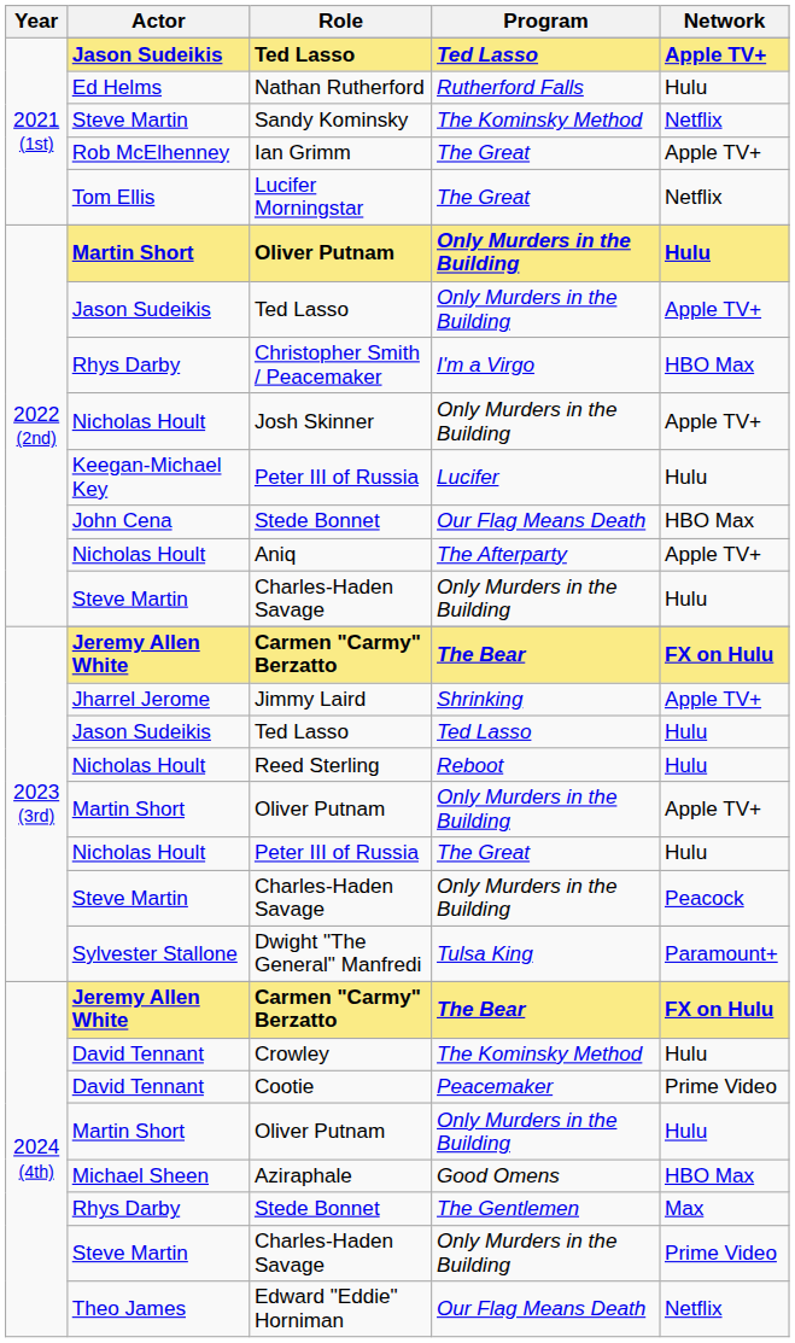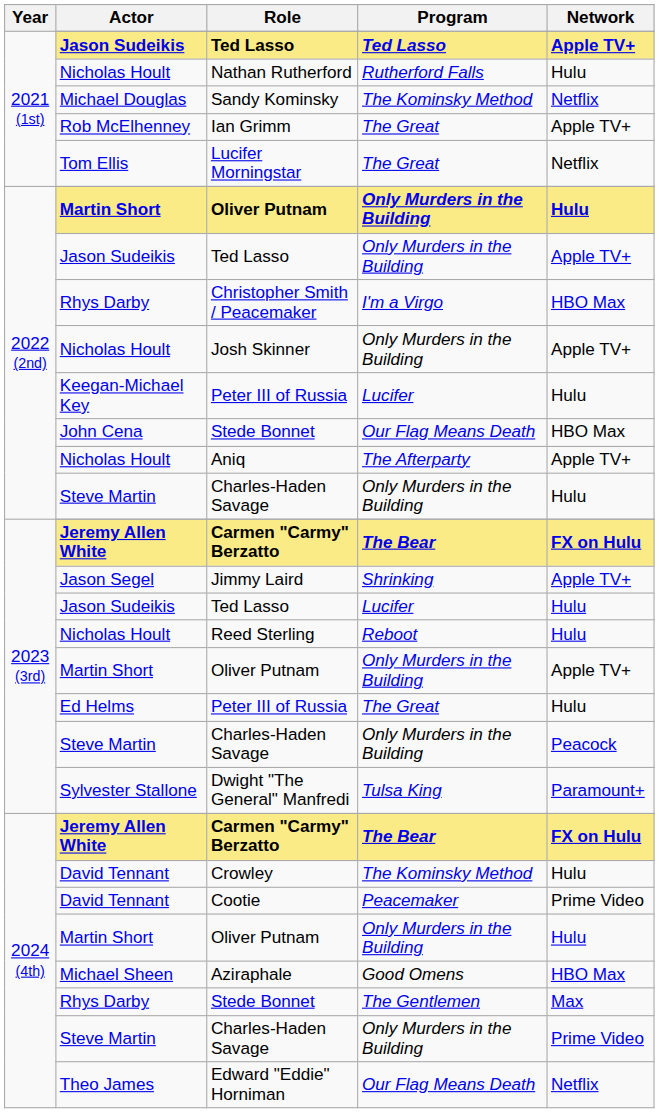Nathan Rutherford | Actor: Ed Helms -> Nicholas Hoult
Sandy Kominsky | Actor: Steve Martin -> Michael Douglas
Jimmy Laird | Actor: Jharrel Jerome -> Jason Segel
2023 (3rd) / Ted Lasso | Program: Ted Lasso -> Lucifer
2023 (3rd) / Peter III of Russia | Actor: Nicholas Hoult -> Ed Helms
